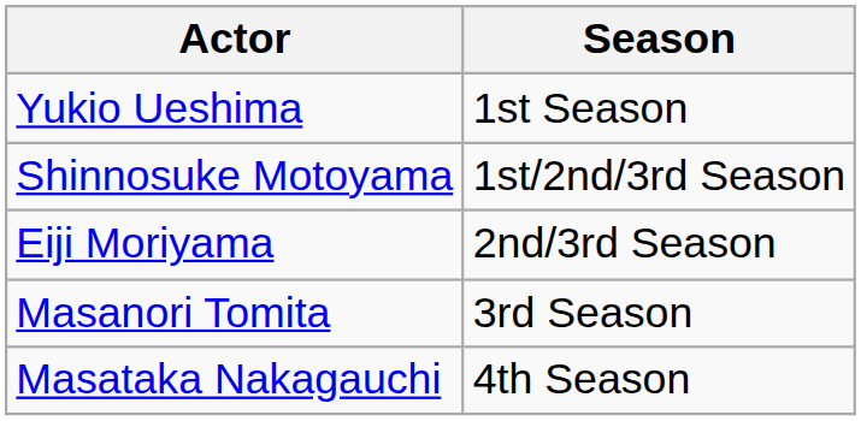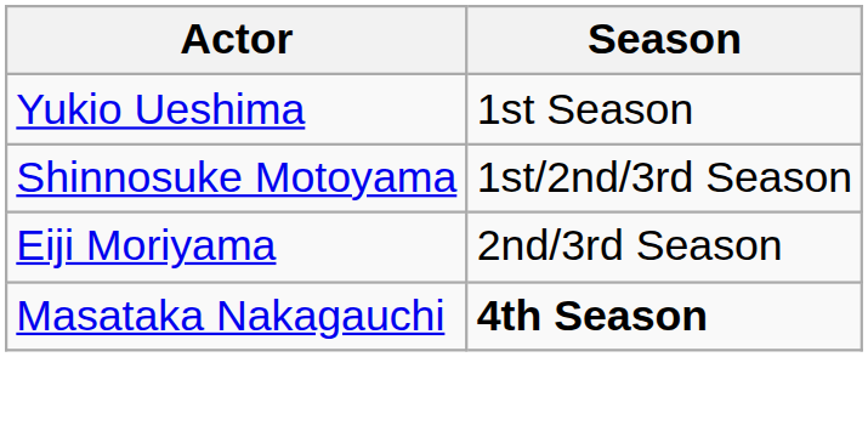- row: Masanori Tomita | 3rd Season
Masataka Nakagauchi | Season: normal -> bold
